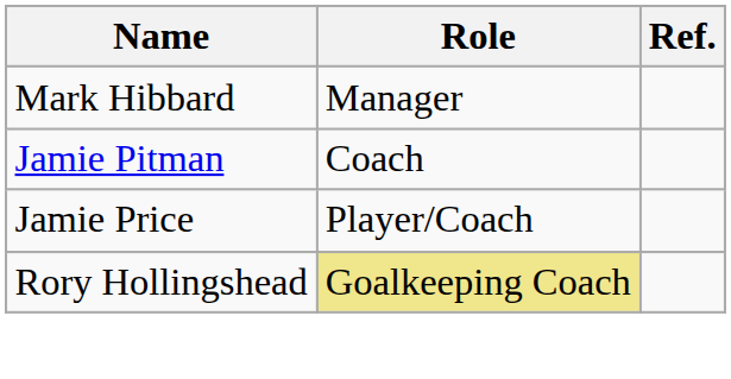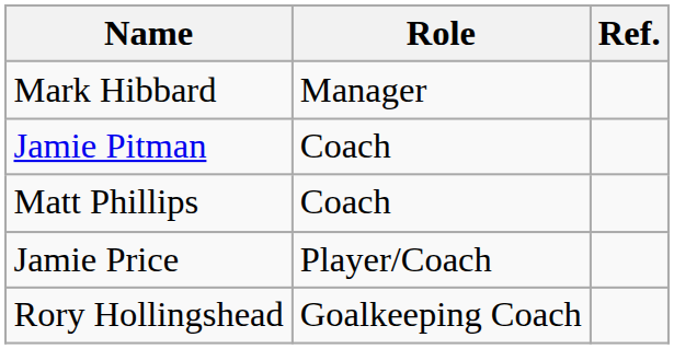+ row: Matt Phillips | Coach
Rory Hollingshead | Role: khaki background -> no background
